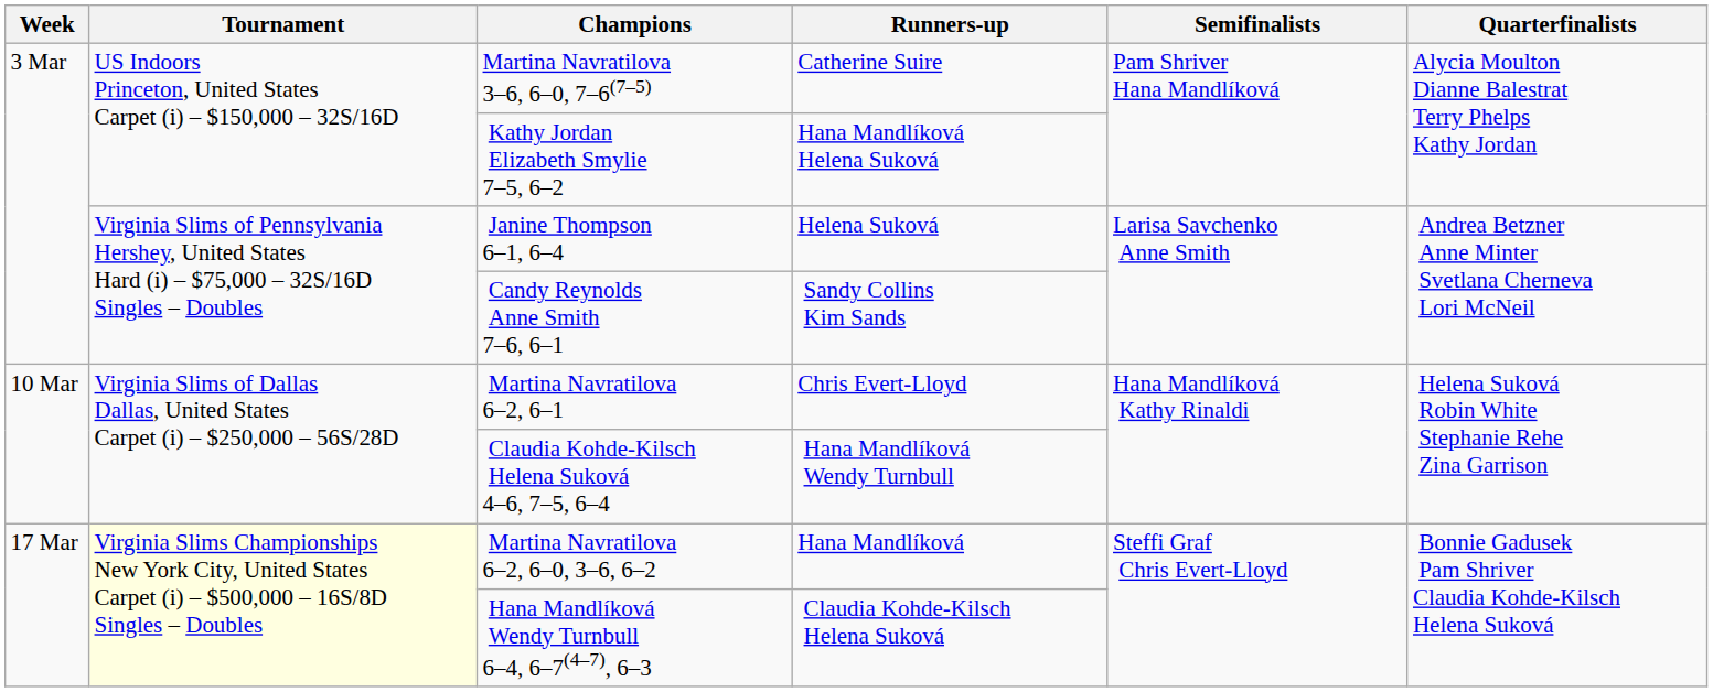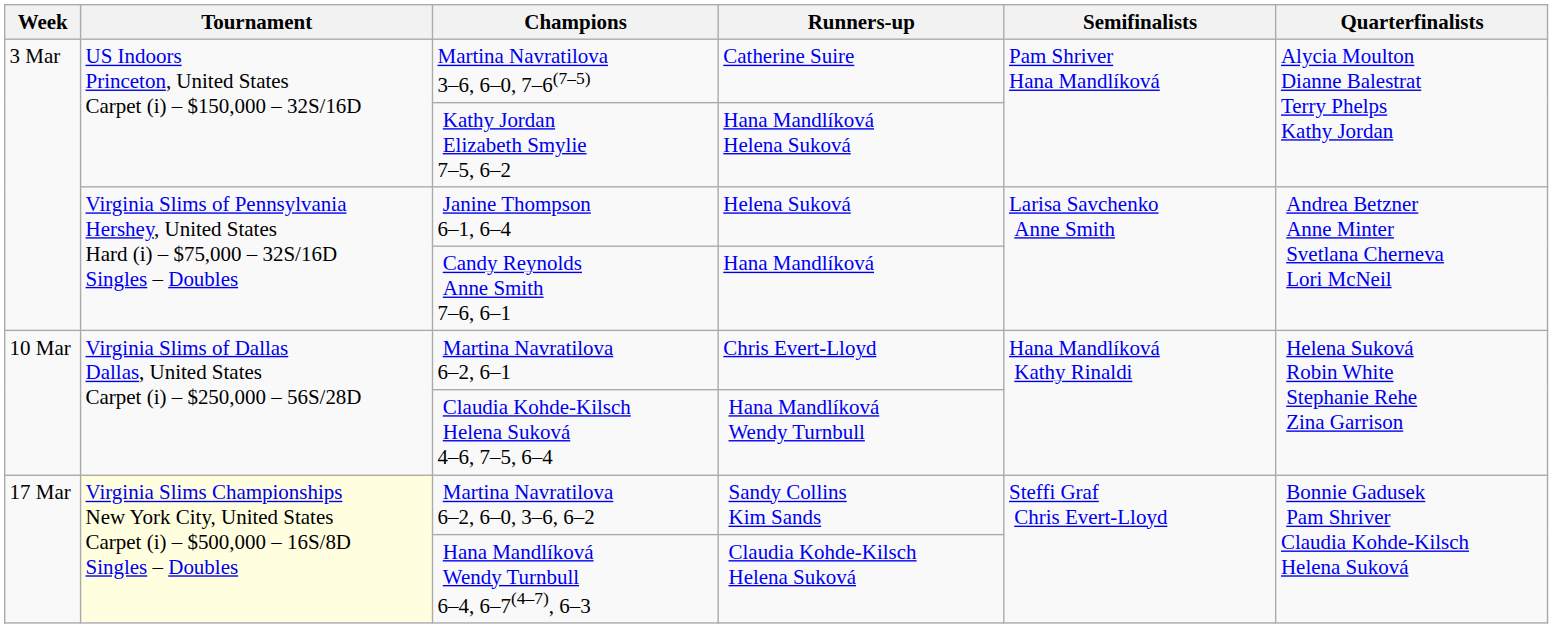Candy Reynolds Anne Smith 7–6, 6–1 | Runners-up: Sandy Collins Kim Sands -> Hana Mandlíková
Martina Navratilova 6–2, 6–0, 3–6, 6–2 | Runners-up: Hana Mandlíková -> Sandy Collins Kim Sands
